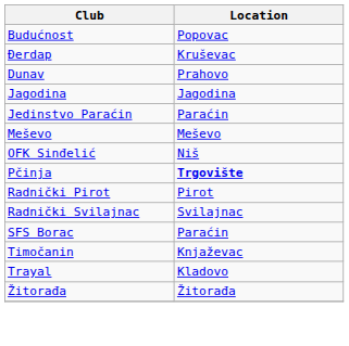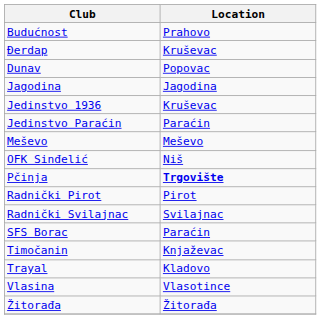Budućnost | Location: Popovac -> Prahovo
Dunav | Location: Prahovo -> Popovac
+ row: Jedinstvo 1936 | Kruševac
+ row: Vlasina | Vlasotince
